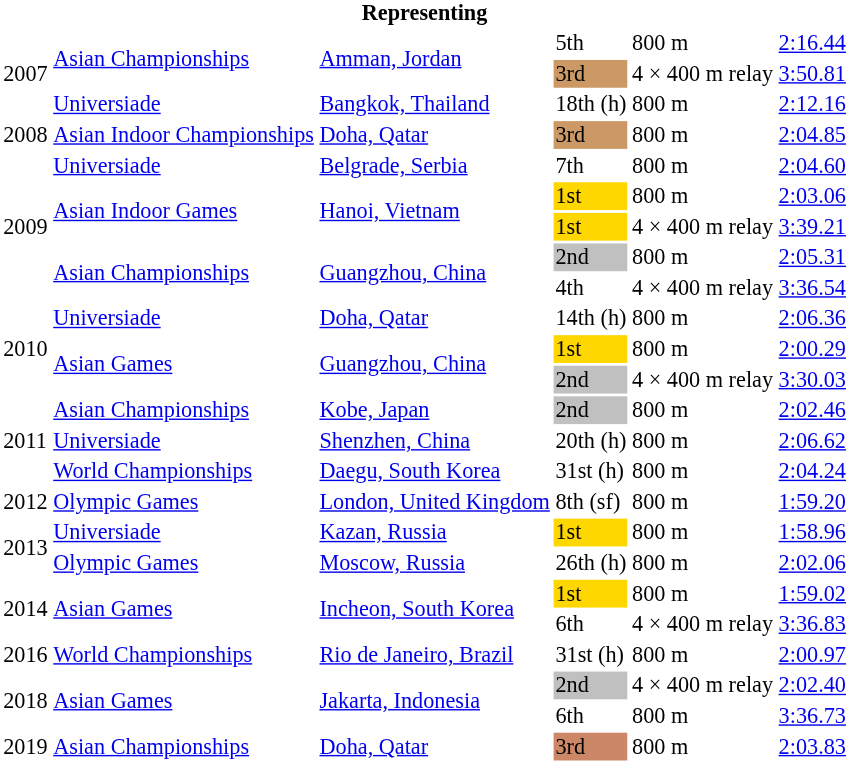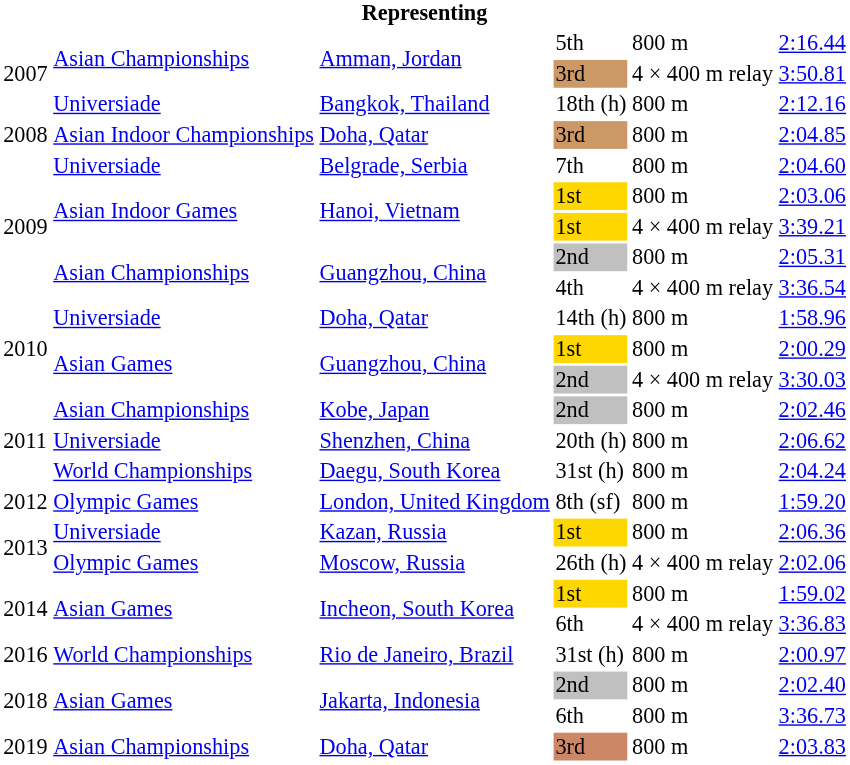Doha, Qatar / 14th (h) | column 6: 2:06.36 -> 1:58.96
Kazan, Russia | column 6: 1:58.96 -> 2:06.36
Moscow, Russia | column 5: 800 m -> 4 × 400 m relay
Jakarta, Indonesia / 2nd | column 5: 4 × 400 m relay -> 800 m
